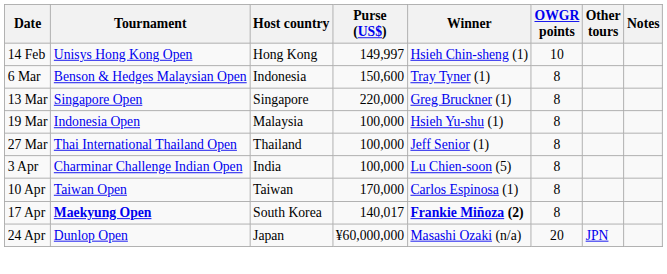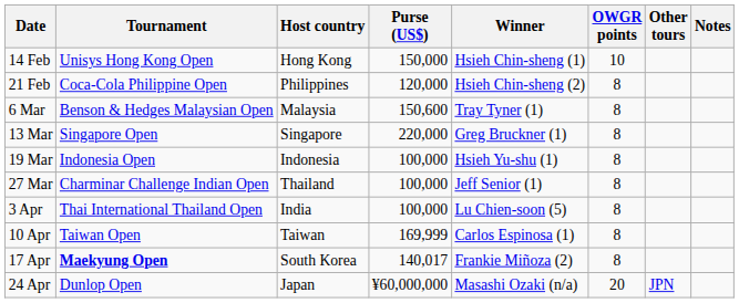14 Feb | Purse (US$): 149,997 -> 150,000
+ row: 21 Feb | Coca-Cola Philippine Open | Philippines | 120,000 | Hsieh Chin-sheng (2) | 8
6 Mar | Host country: Indonesia -> Malaysia
19 Mar | Host country: Malaysia -> Indonesia
27 Mar | Tournament: Thai International Thailand Open -> Charminar Challenge Indian Open
3 Apr | Tournament: Charminar Challenge Indian Open -> Thai International Thailand Open
10 Apr | Purse (US$): 170,000 -> 169,999
17 Apr | Winner: bold -> normal
